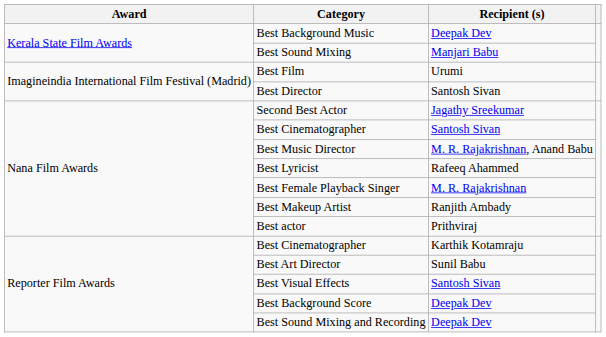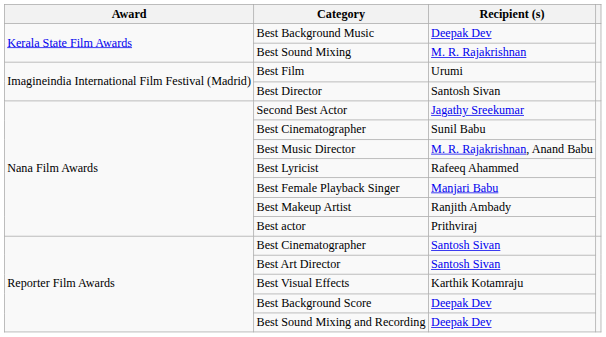Best Sound Mixing | Recipient (s): Manjari Babu -> M. R. Rajakrishnan
Nana Film Awards / Best Cinematographer | Recipient (s): Santosh Sivan -> Sunil Babu
Best Female Playback Singer | Recipient (s): M. R. Rajakrishnan -> Manjari Babu
Reporter Film Awards / Best Cinematographer | Recipient (s): Karthik Kotamraju -> Santosh Sivan
Best Art Director | Recipient (s): Sunil Babu -> Santosh Sivan
Best Visual Effects | Recipient (s): Santosh Sivan -> Karthik Kotamraju
